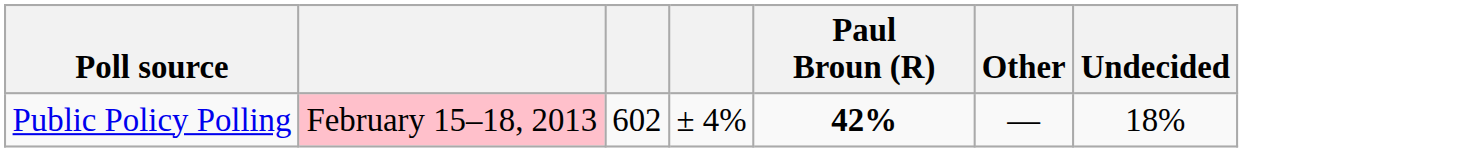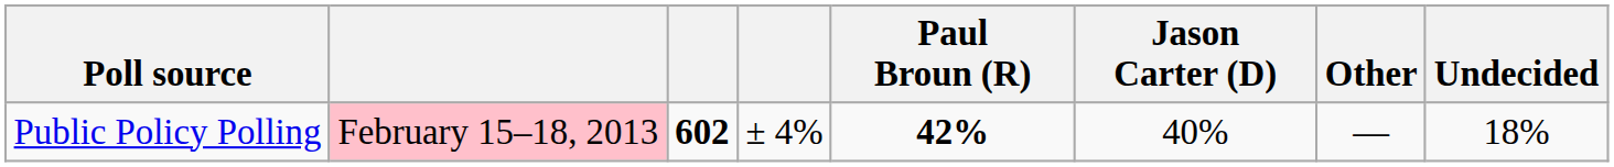+ column: Jason Carter (D) | 40%
Public Policy Polling | column 3: normal -> bold
